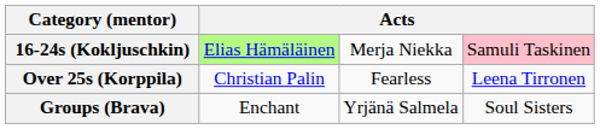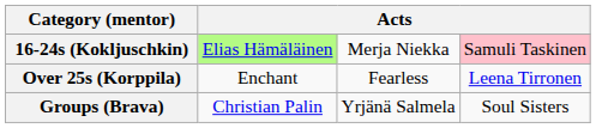Over 25s (Korppila) | column 2: Christian Palin -> Enchant
Groups (Brava) | column 2: Enchant -> Christian Palin
